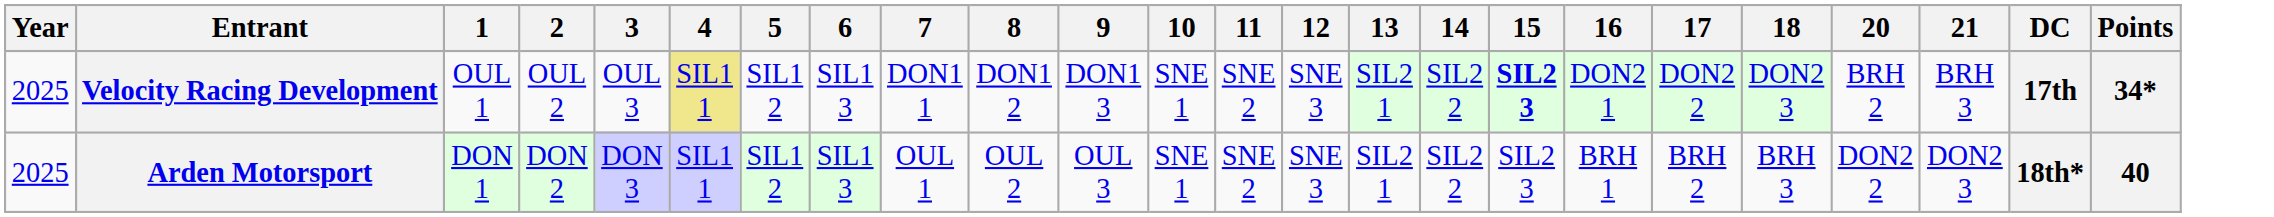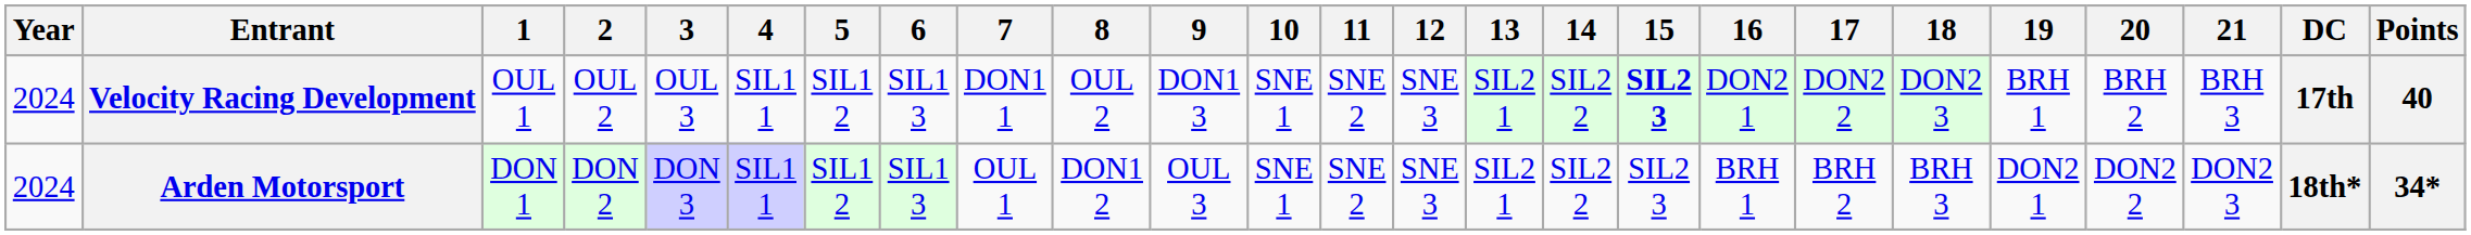+ column: 19 | BRH 1 | DON2 1
Velocity Racing Development | Year: 2025 -> 2024
Velocity Racing Development | 4: khaki background -> no background
Velocity Racing Development | 8: DON1 2 -> OUL 2
Velocity Racing Development | Points: 34* -> 40
Arden Motorsport | Year: 2025 -> 2024
Arden Motorsport | 8: OUL 2 -> DON1 2
Arden Motorsport | Points: 40 -> 34*
